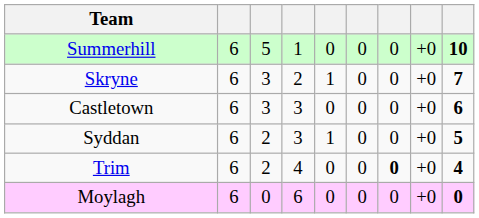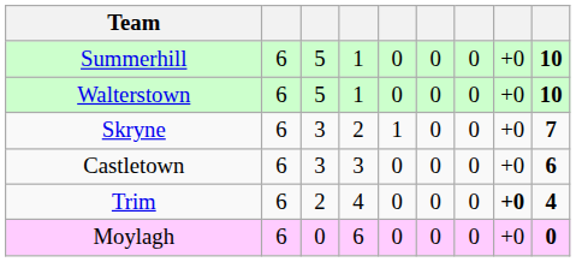+ row: Walterstown | 6 | 5 | 1 | 0 | 0 | 0 | +0 | 10
- row: Syddan | 6 | 2 | 3 | 1 | 0 | 0 | +0 | 5
Trim | column 7: bold -> normal
Trim | column 8: normal -> bold
